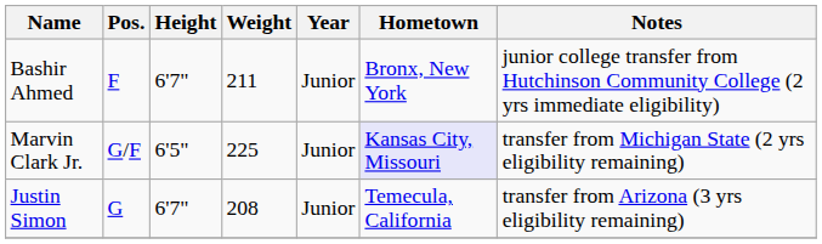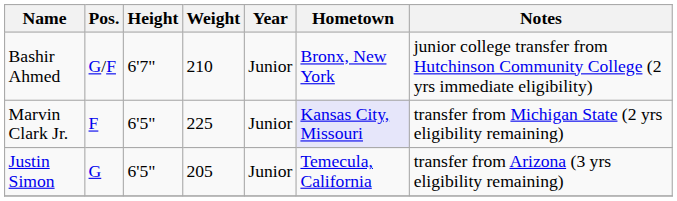Bashir Ahmed | Pos.: F -> G/F
Bashir Ahmed | Weight: 211 -> 210
Marvin Clark Jr. | Pos.: G/F -> F
Justin Simon | Height: 6'7" -> 6'5"
Justin Simon | Weight: 208 -> 205
